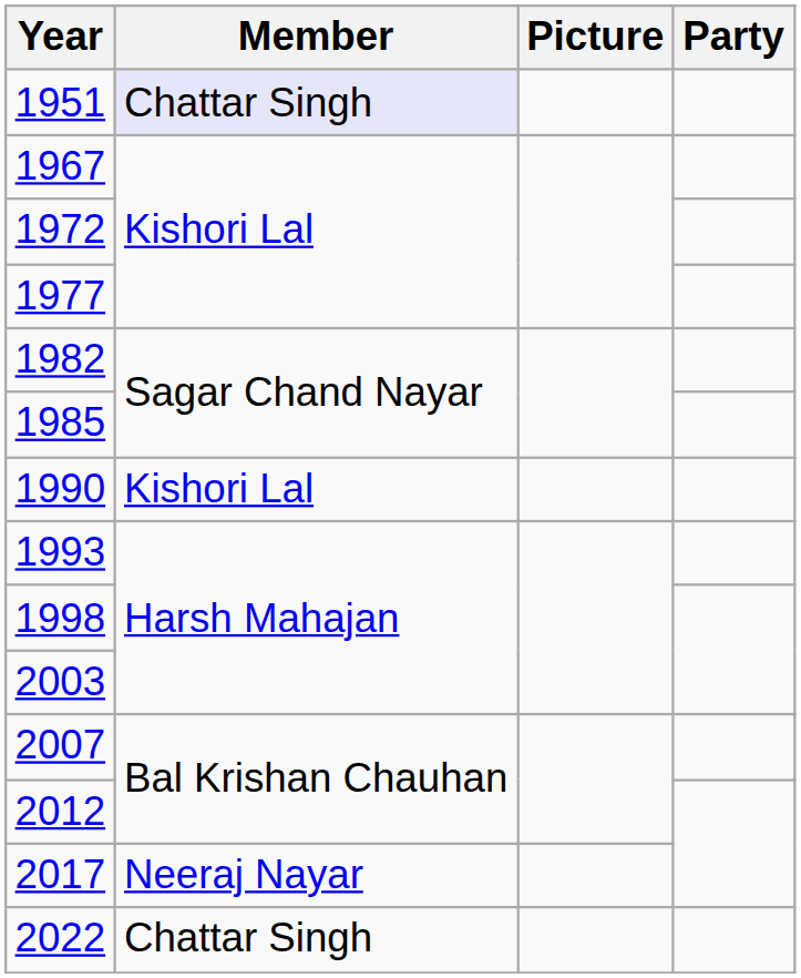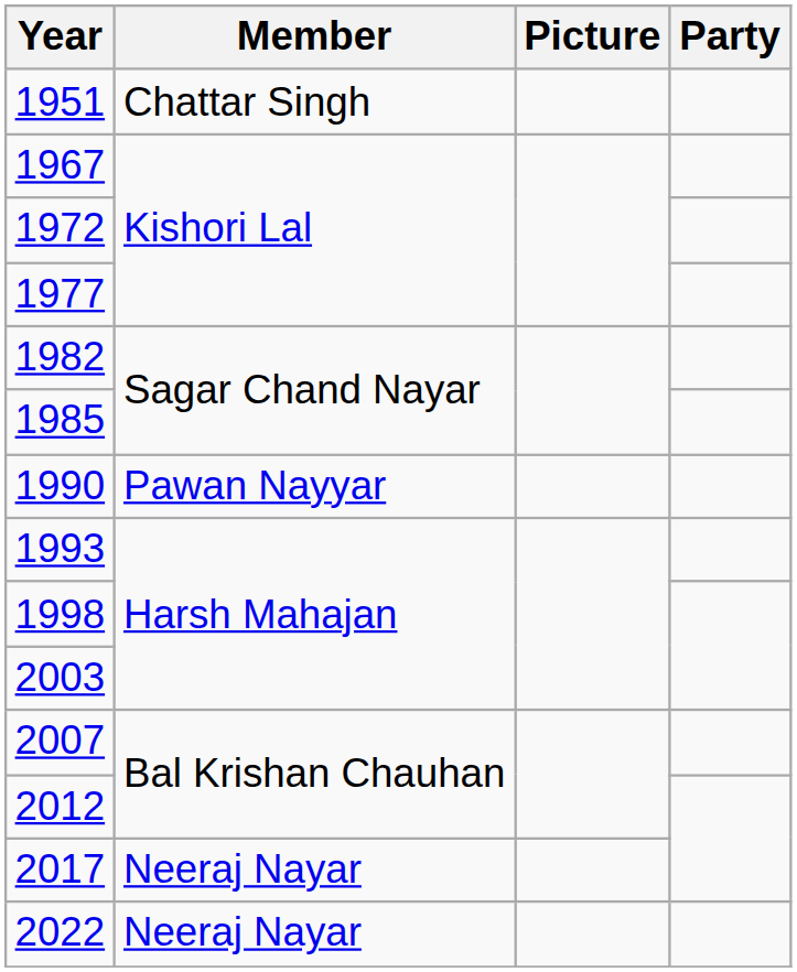1951 | Member: lavender background -> no background
1990 | Member: Kishori Lal -> Pawan Nayyar
2022 | Member: Chattar Singh -> Neeraj Nayar
